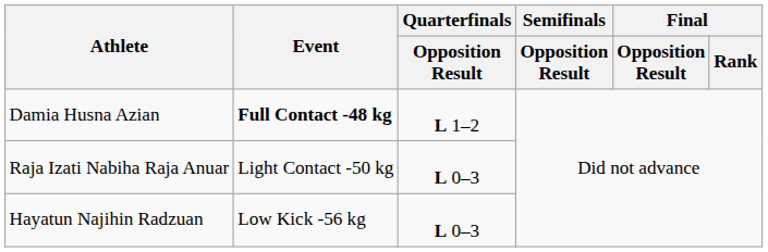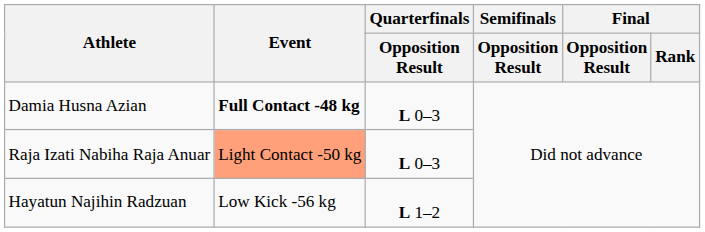Damia Husna Azian | Quarterfinals / Opposition Result: L 1–2 -> L 0–3
Raja Izati Nabiha Raja Anuar | Event: no background -> lightsalmon background
Hayatun Najihin Radzuan | Quarterfinals / Opposition Result: L 0–3 -> L 1–2
